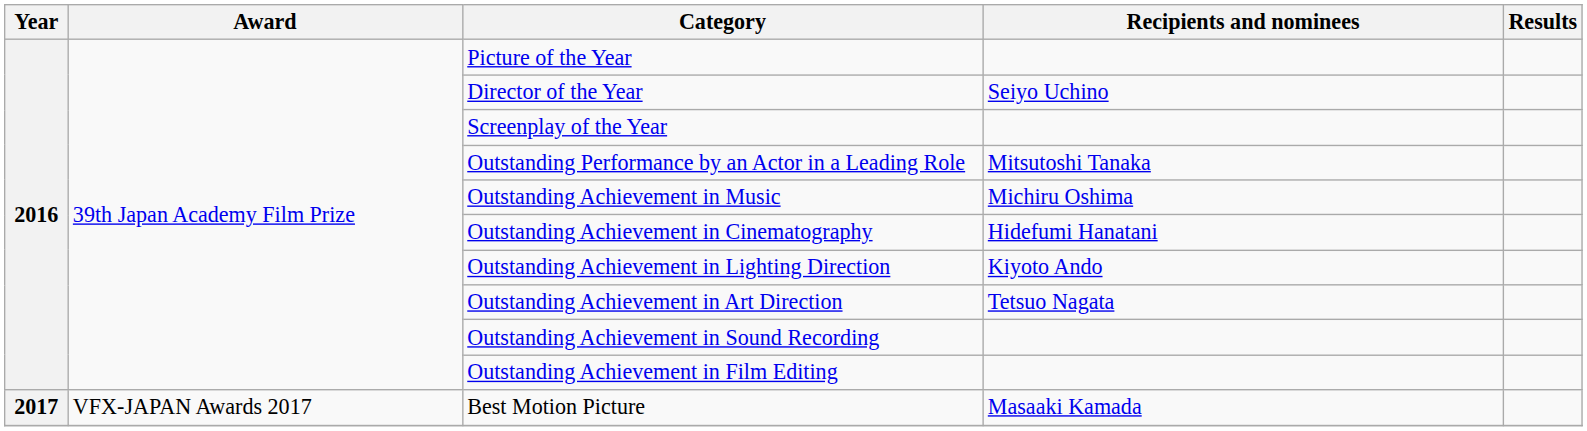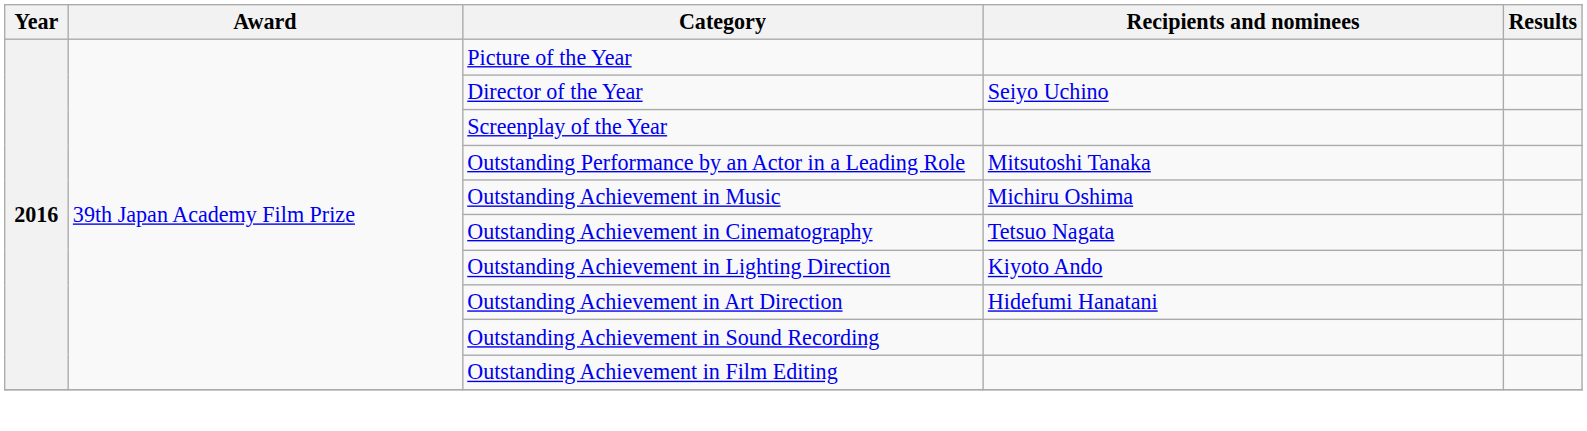Outstanding Achievement in Cinematography | Recipients and nominees: Hidefumi Hanatani -> Tetsuo Nagata
Outstanding Achievement in Art Direction | Recipients and nominees: Tetsuo Nagata -> Hidefumi Hanatani
- row: 2017 | VFX-JAPAN Awards 2017 | Best Motion Picture | Masaaki Kamada
